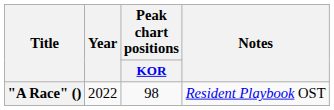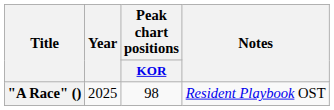"A Race" () | Year: 2022 -> 2025
